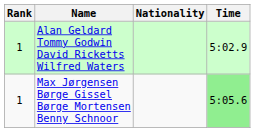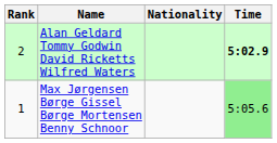Alan Geldard Tommy Godwin David Ricketts Wilfred Waters | Rank: 1 -> 2
Alan Geldard Tommy Godwin David Ricketts Wilfred Waters | Time: normal -> bold
